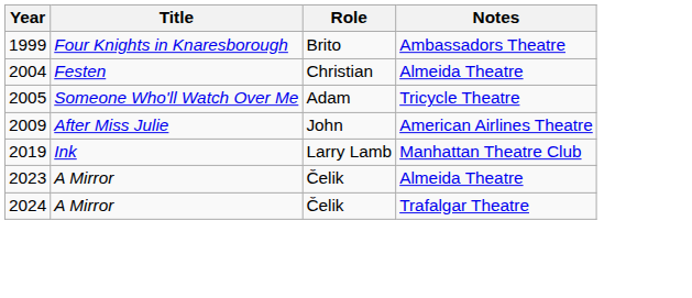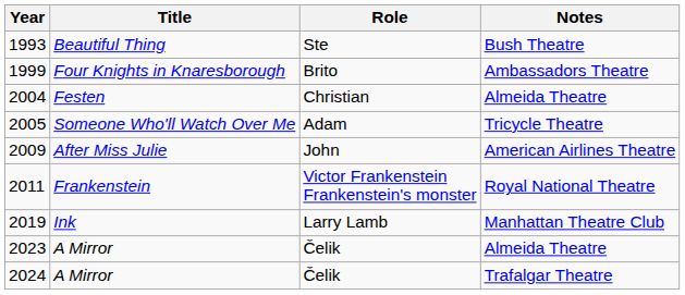+ row: 1993 | Beautiful Thing | Ste | Bush Theatre
+ row: 2011 | Frankenstein | Victor Frankenstein Frankenstein's monster | Royal National Theatre
